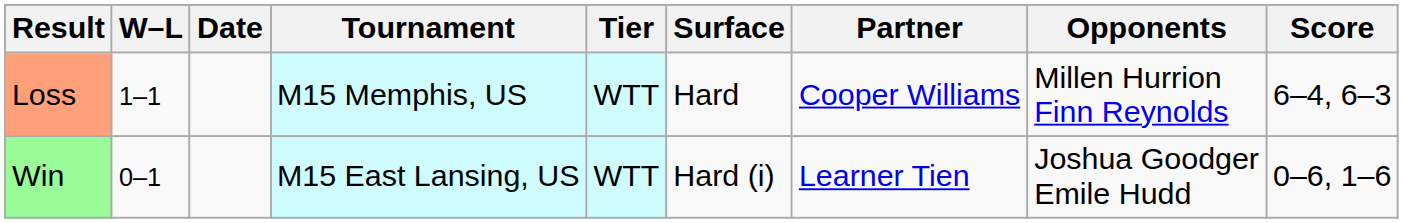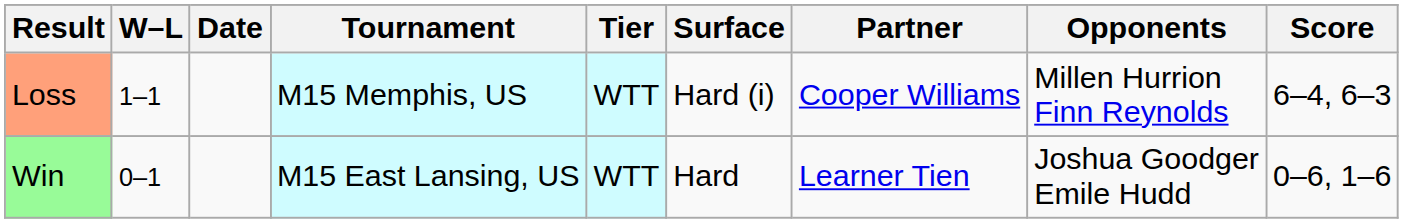Loss | Surface: Hard -> Hard (i)
Win | Surface: Hard (i) -> Hard
